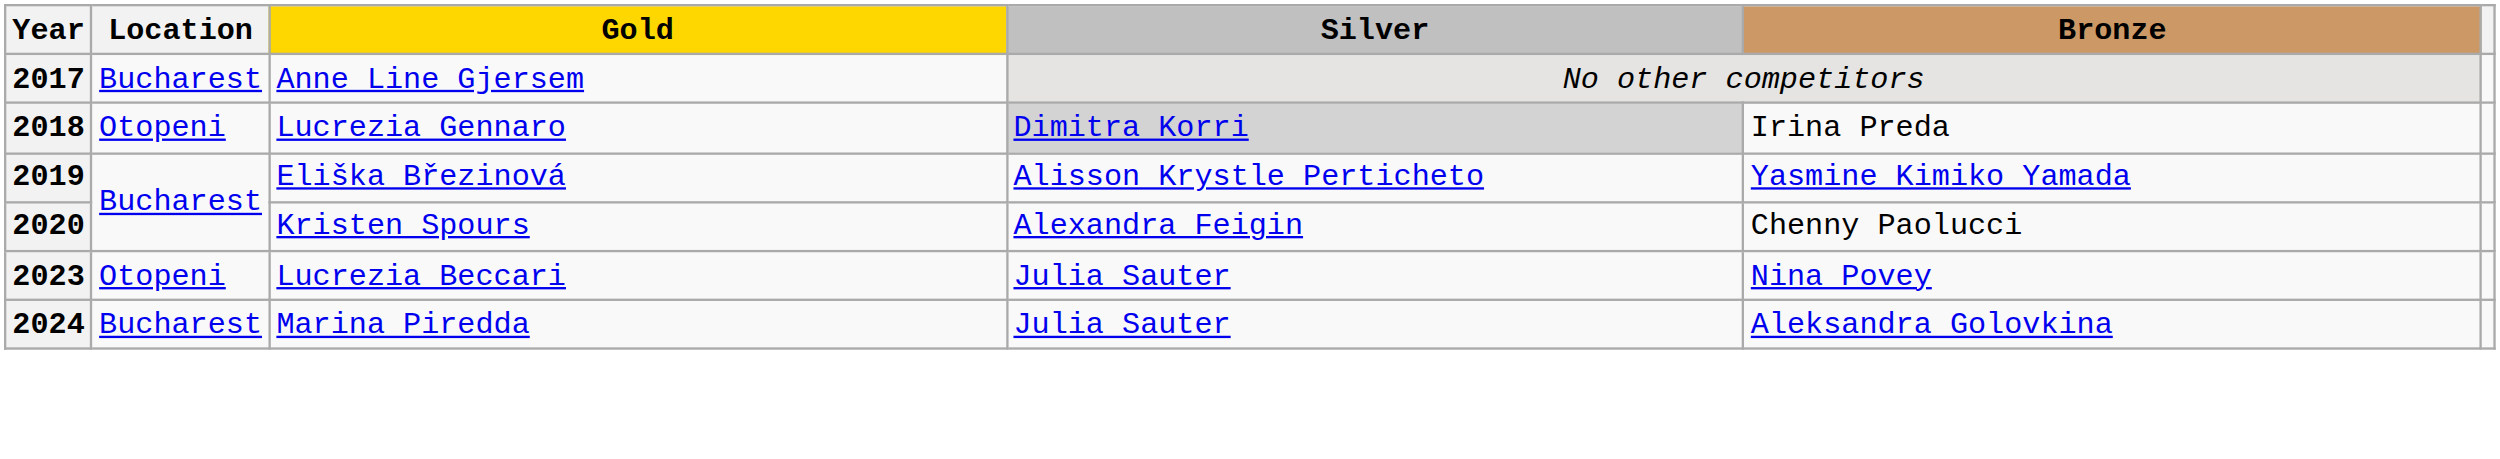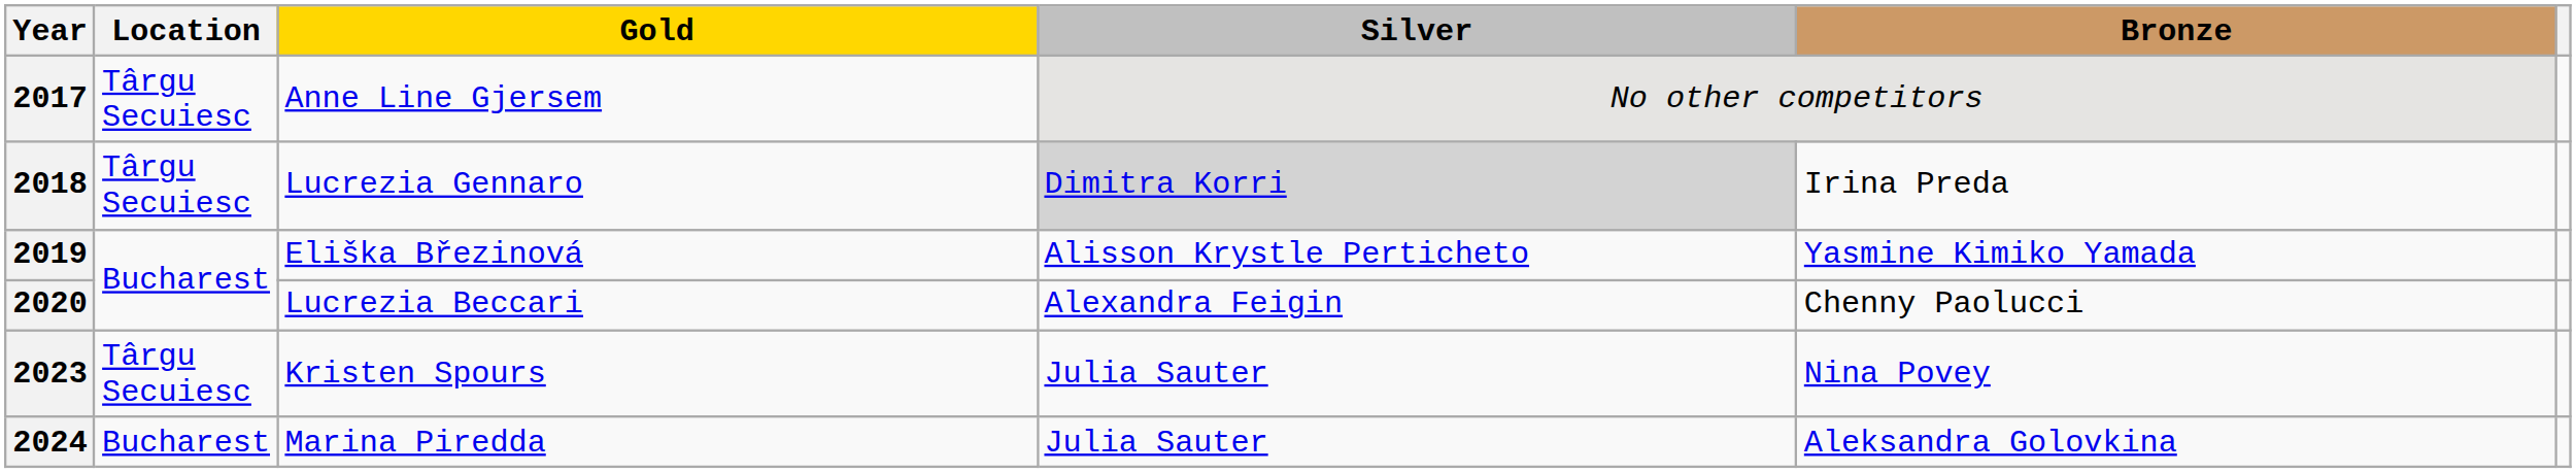2017 | Location: Bucharest -> Târgu Secuiesc
2018 | Location: Otopeni -> Târgu Secuiesc
2020 | Gold: Kristen Spours -> Lucrezia Beccari
2023 | Location: Otopeni -> Târgu Secuiesc
2023 | Gold: Lucrezia Beccari -> Kristen Spours
